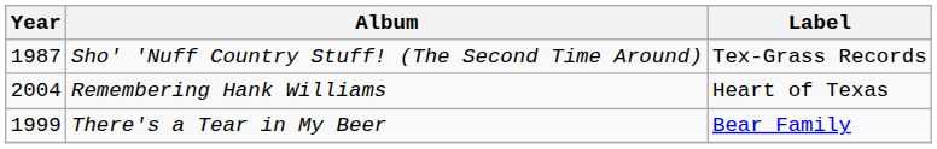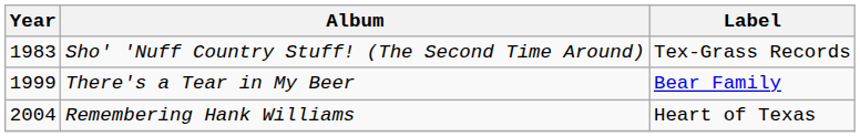Sho' 'Nuff Country Stuff! (The Second Time Around) | Year: 1987 -> 1983
rows swapped: There's a Tear in My Beer <-> Remembering Hank Williams
